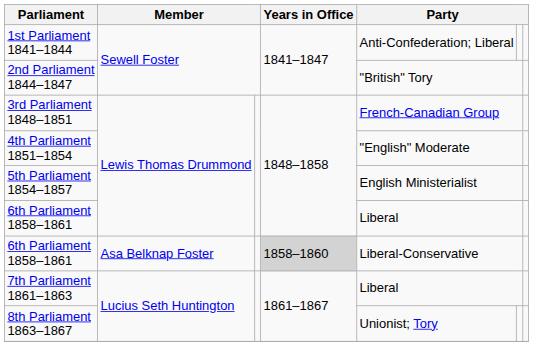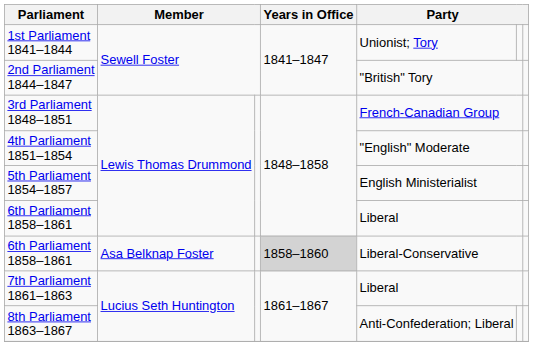1st Parliament 1841–1844 | column 5: Anti-Confederation; Liberal -> Unionist; Tory
8th Parliament 1863–1867 | column 5: Unionist; Tory -> Anti-Confederation; Liberal
